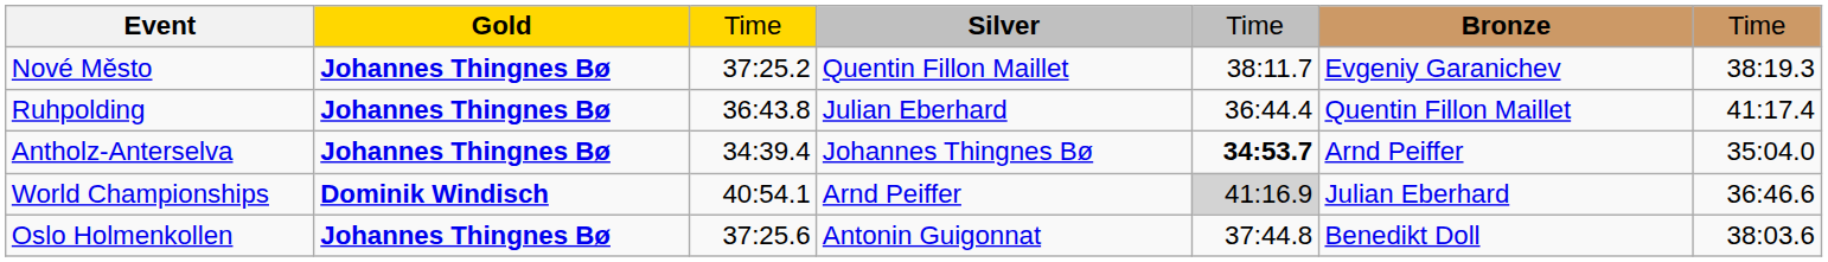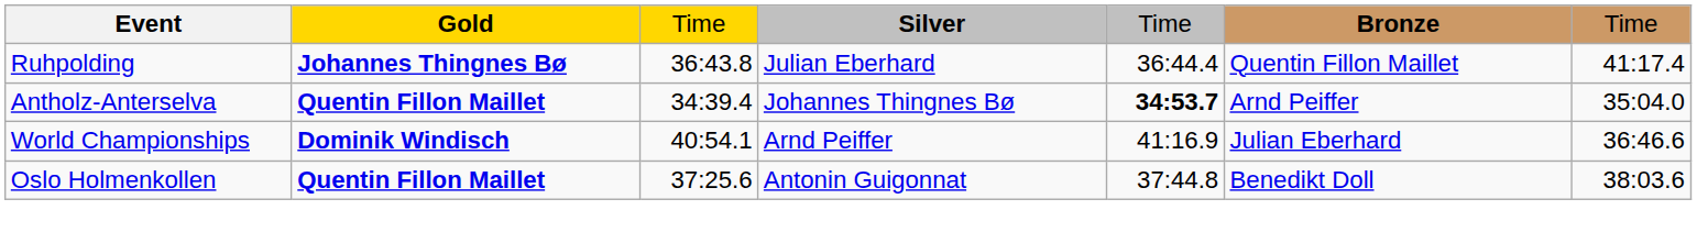- row: Nové Město | Johannes Thingnes Bø | 37:25.2 | Quentin Fillon Maillet | 38:11.7 | Evgeniy Garanichev | 38:19.3
Antholz-Anterselva | Gold: Johannes Thingnes Bø -> Quentin Fillon Maillet
World Championships | column 5: lightgrey background -> no background
Oslo Holmenkollen | Gold: Johannes Thingnes Bø -> Quentin Fillon Maillet
